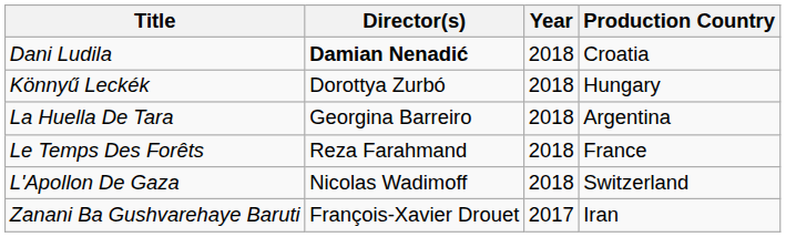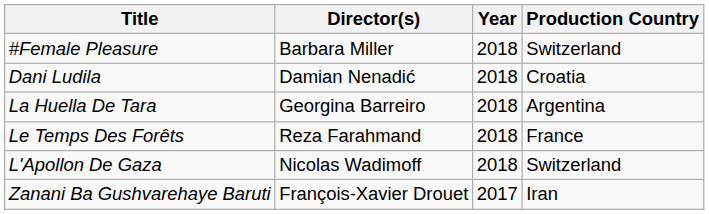+ row: #Female Pleasure | Barbara Miller | 2018 | Switzerland
Dani Ludila | Director(s): bold -> normal
- row: Könnyű Leckék | Dorottya Zurbó | 2018 | Hungary
